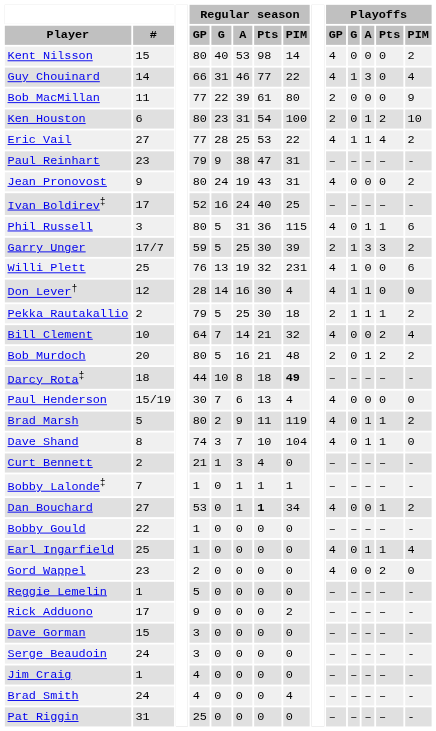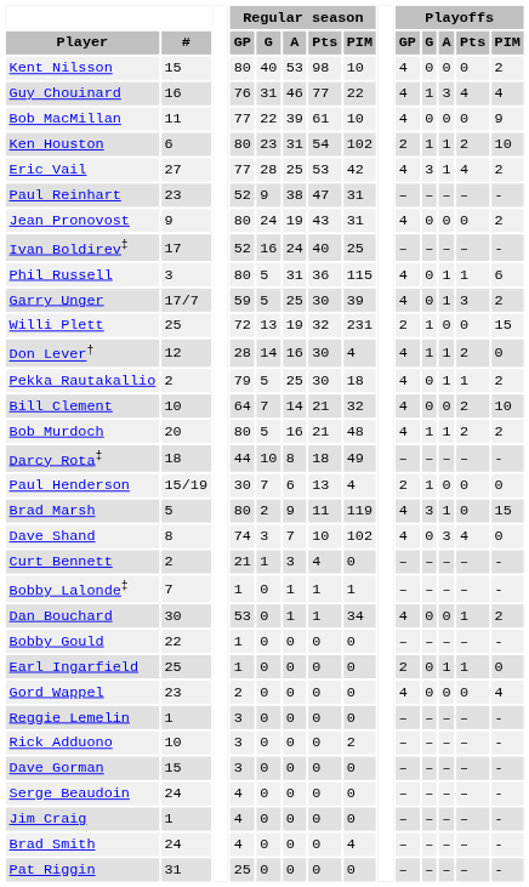Kent Nilsson | Regular season / PIM: 14 -> 10
Guy Chouinard | #: 14 -> 16
Guy Chouinard | Regular season / GP: 66 -> 76
Guy Chouinard | Playoffs / Pts: 0 -> 4
Bob MacMillan | Regular season / PIM: 80 -> 10
Bob MacMillan | Playoffs / GP: 2 -> 4
Ken Houston | Regular season / PIM: 100 -> 102
Ken Houston | Playoffs / G: 0 -> 1
Eric Vail | Regular season / PIM: 22 -> 42
Eric Vail | Playoffs / G: 1 -> 3
Paul Reinhart | Regular season / GP: 79 -> 52
Garry Unger | Playoffs / GP: 2 -> 4
Garry Unger | Playoffs / G: 1 -> 0
Garry Unger | Playoffs / A: 3 -> 1
Willi Plett | Regular season / GP: 76 -> 72
Willi Plett | Playoffs / GP: 4 -> 2
Willi Plett | Playoffs / PIM: 6 -> 15
Don Lever† | Playoffs / Pts: 0 -> 2
Pekka Rautakallio | Playoffs / GP: 2 -> 4
Pekka Rautakallio | Playoffs / G: 1 -> 0
Bill Clement | Playoffs / PIM: 4 -> 10
Bob Murdoch | Playoffs / GP: 2 -> 4
Bob Murdoch | Playoffs / G: 0 -> 1
Darcy Rota‡ | Regular season / PIM: bold -> normal
Paul Henderson | Playoffs / GP: 4 -> 2
Paul Henderson | Playoffs / G: 0 -> 1
Brad Marsh | Playoffs / G: 0 -> 3
Brad Marsh | Playoffs / Pts: 1 -> 0
Brad Marsh | Playoffs / PIM: 2 -> 15
Dave Shand | Regular season / PIM: 104 -> 102
Dave Shand | Playoffs / A: 1 -> 3
Dave Shand | Playoffs / Pts: 1 -> 4
Dan Bouchard | #: 27 -> 30
Dan Bouchard | Regular season / Pts: bold -> normal
Earl Ingarfield | Playoffs / GP: 4 -> 2
Earl Ingarfield | Playoffs / PIM: 4 -> 0
Gord Wappel | Playoffs / Pts: 2 -> 0
Gord Wappel | Playoffs / PIM: 0 -> 4
Reggie Lemelin | Regular season / GP: 5 -> 3
Rick Adduono | #: 17 -> 10
Rick Adduono | Regular season / GP: 9 -> 3
Serge Beaudoin | Regular season / GP: 3 -> 4
